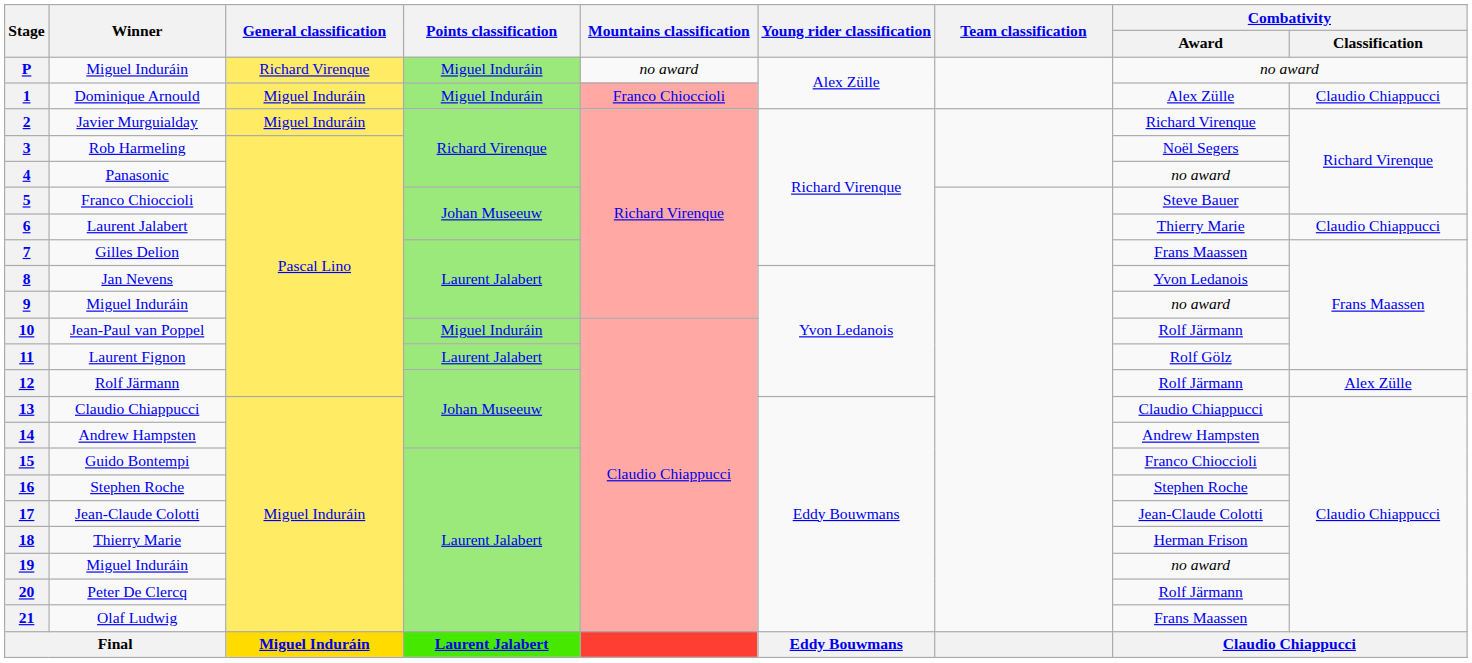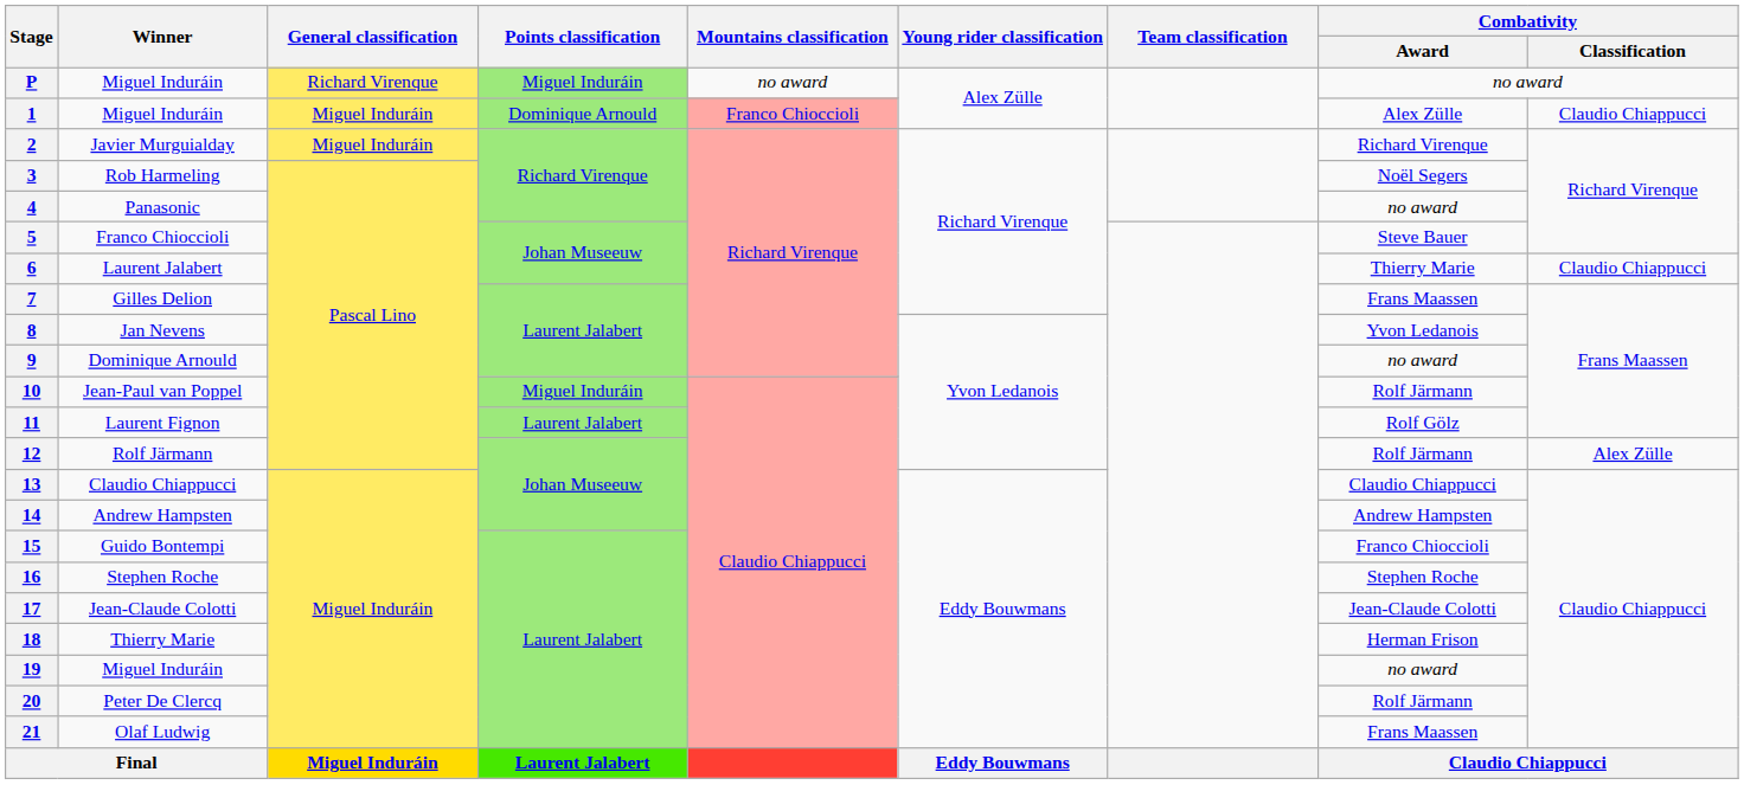1 | Winner: Dominique Arnould -> Miguel Induráin
1 | Points classification: Miguel Induráin -> Dominique Arnould
9 | Winner: Miguel Induráin -> Dominique Arnould
